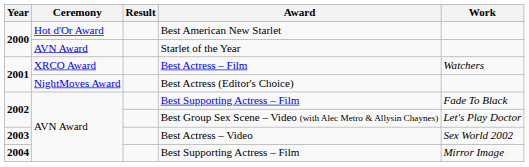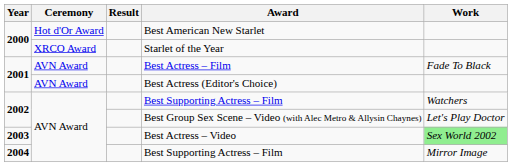Starlet of the Year | Ceremony: AVN Award -> XRCO Award
Best Actress – Film | Ceremony: XRCO Award -> AVN Award
Best Actress – Film | Work: Watchers -> Fade To Black
Best Actress (Editor's Choice) | Ceremony: NightMoves Award -> AVN Award
2002 / Best Supporting Actress – Film | Work: Fade To Black -> Watchers
Best Actress – Video | Work: no background -> lightgreen background
